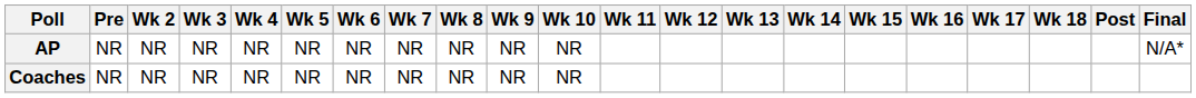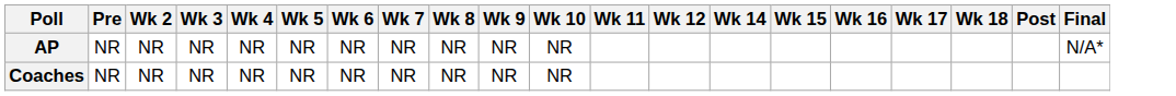- column: Wk 13
